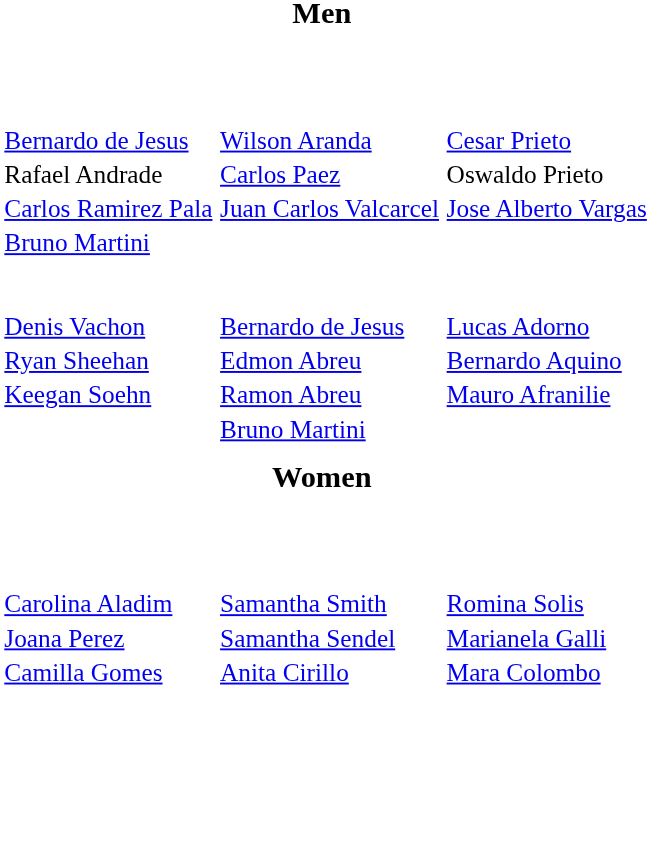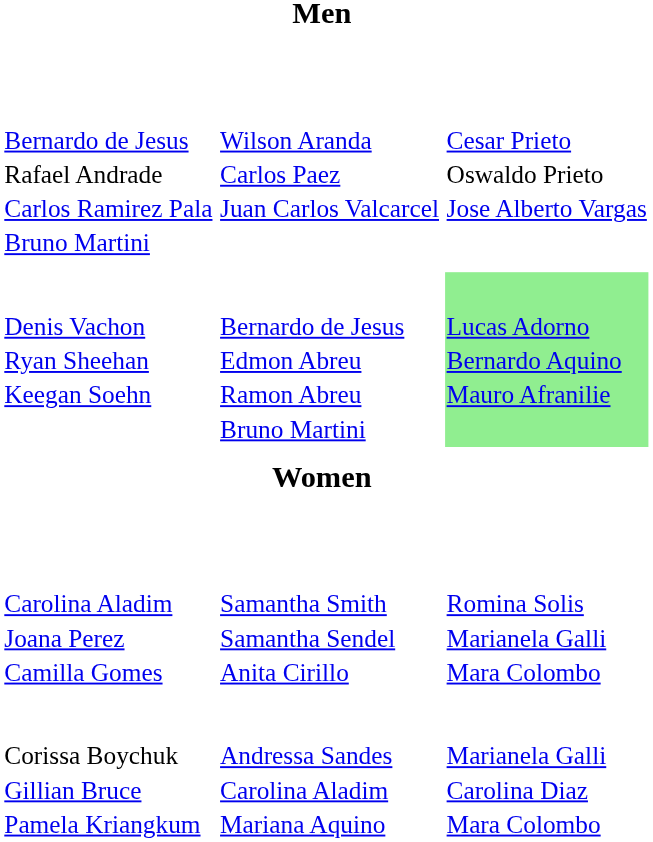Denis Vachon Ryan Sheehan Keegan Soehn | column 4: no background -> lightgreen background
+ row: Corissa Boychuk Gillian Bruce Pamela Kriangkum | Andressa Sandes Carolina Aladim Mariana Aquino | Marianela Galli Carolina Diaz Mara Colombo
